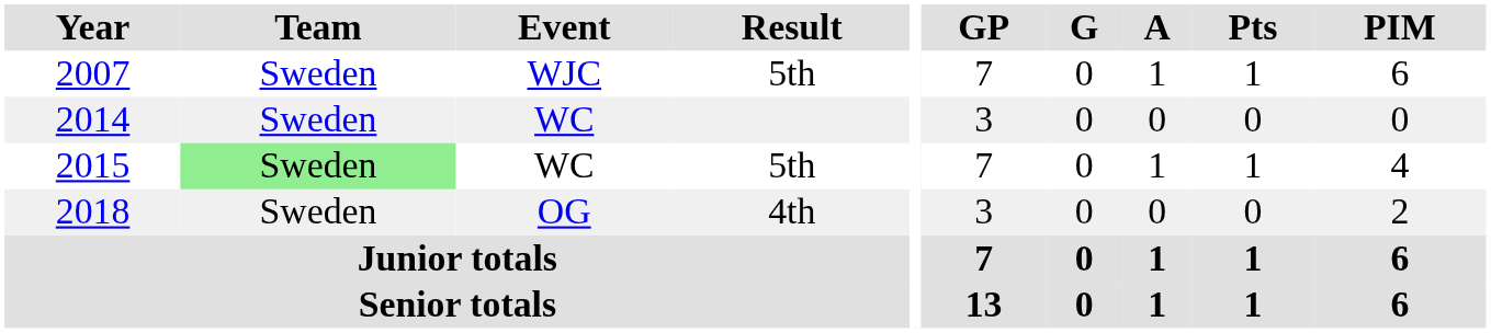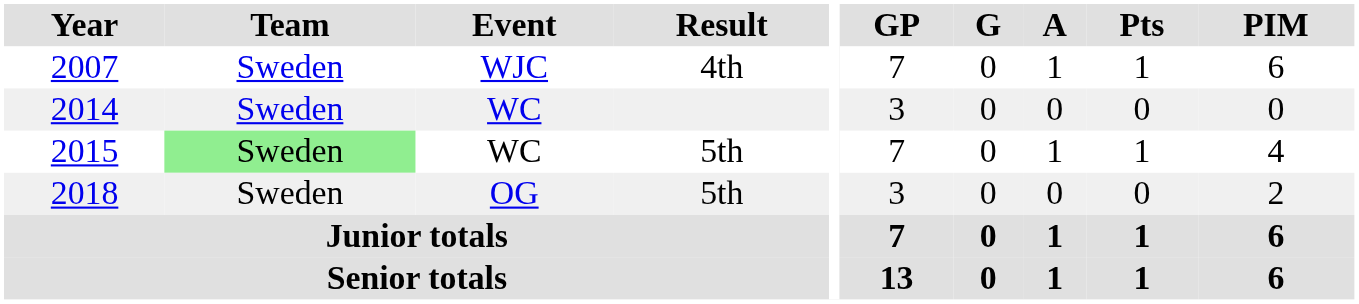2007 | Result: 5th -> 4th
2018 | Result: 4th -> 5th
